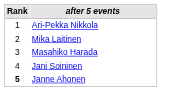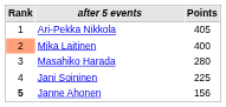+ column: Points | 405 | 400 | 280 | 225 | 156
Mika Laitinen | Rank: no background -> lightsalmon background
